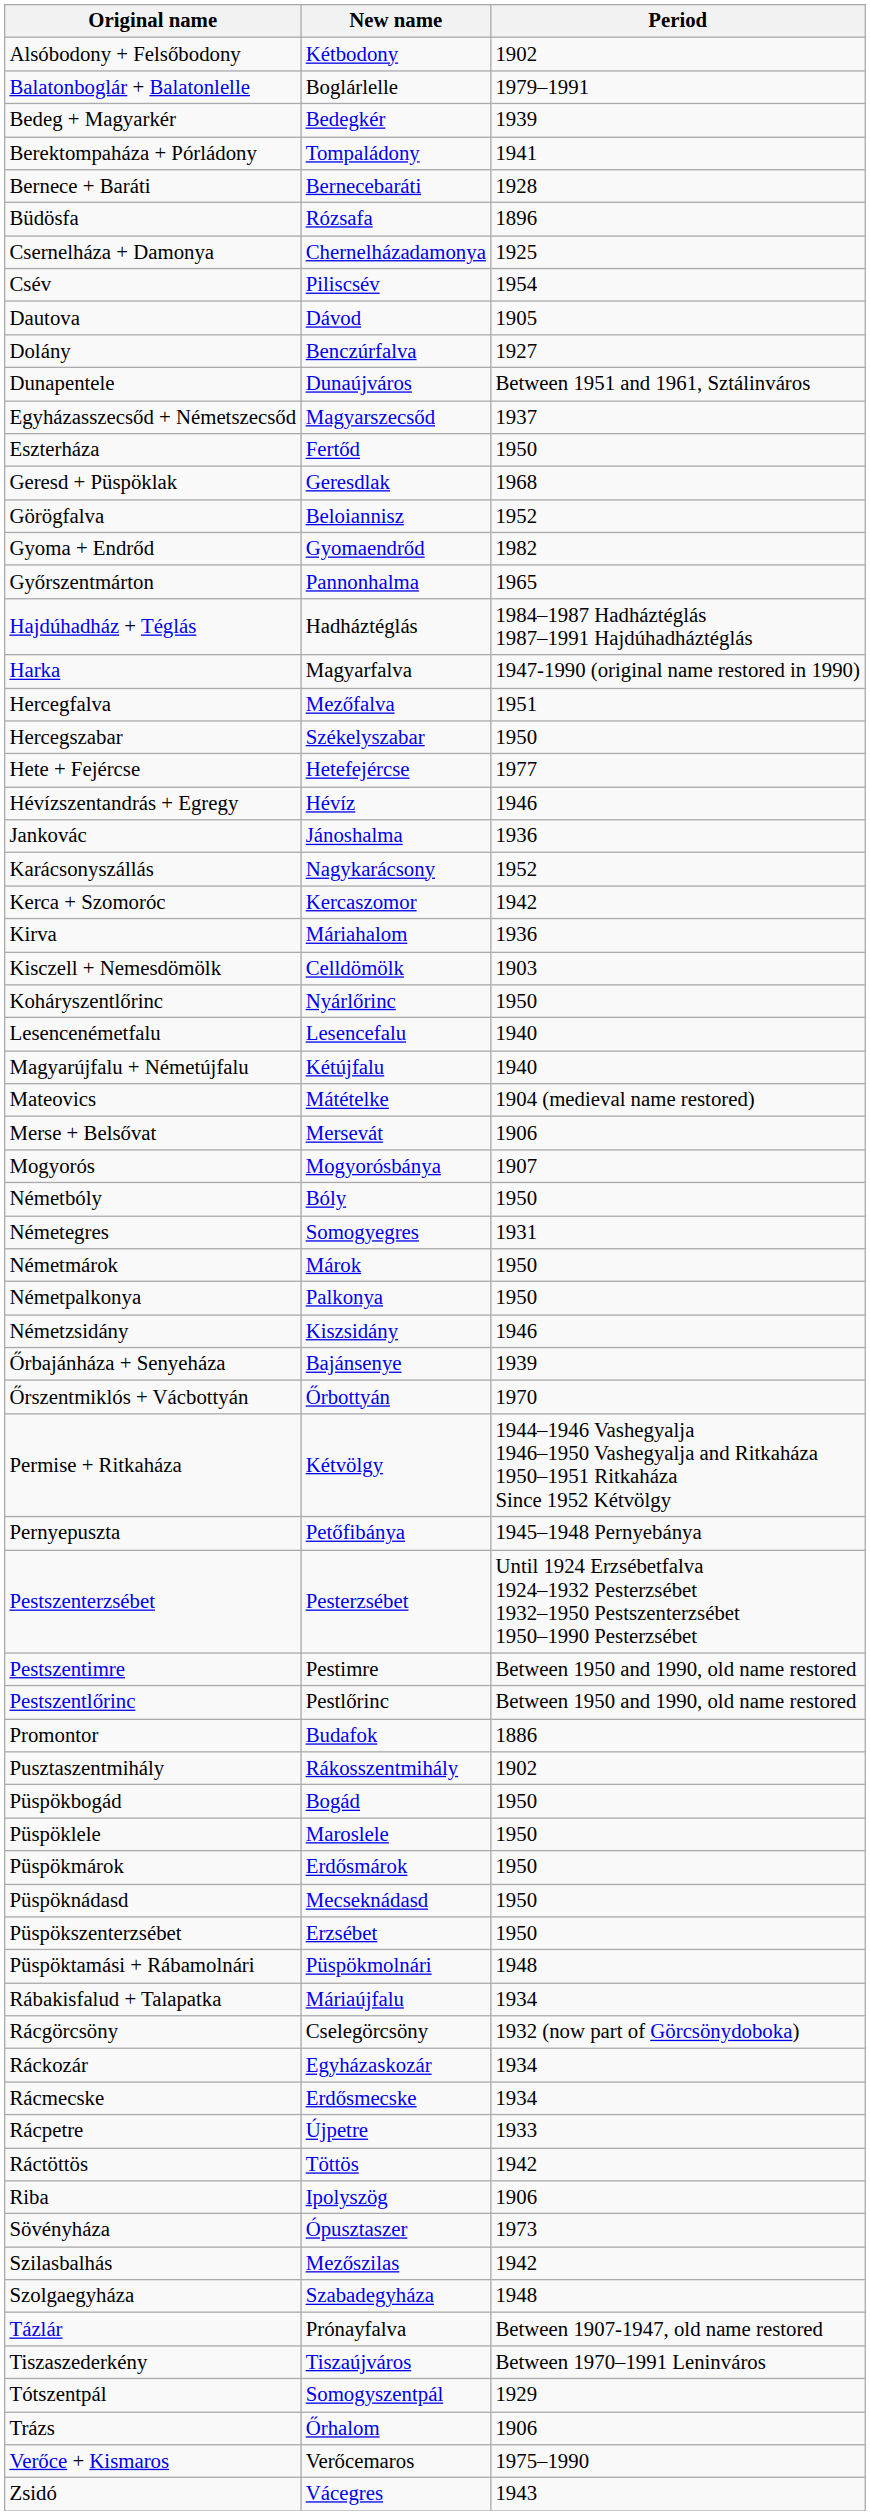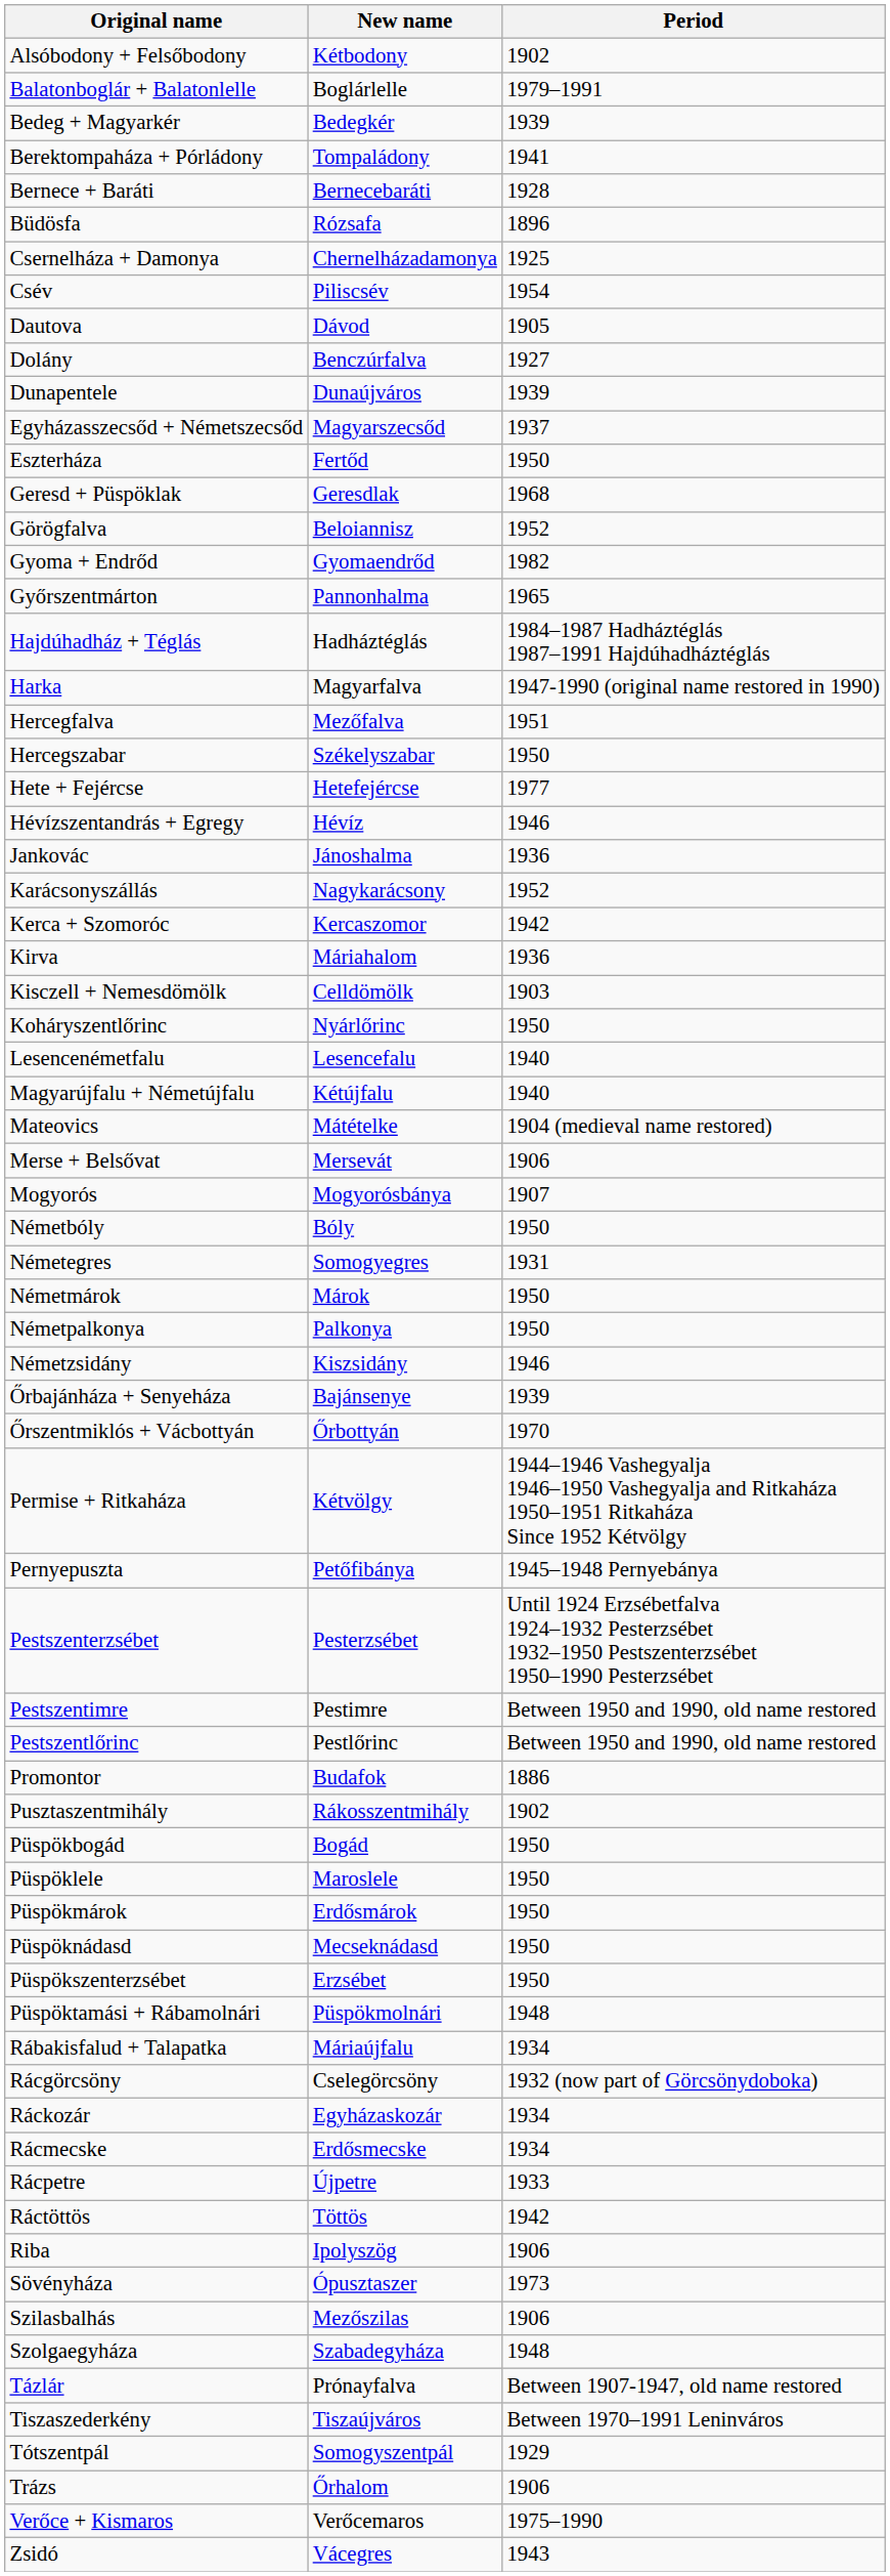Dunapentele | Period: Between 1951 and 1961, Sztálinváros -> 1939
Szilasbalhás | Period: 1942 -> 1906
